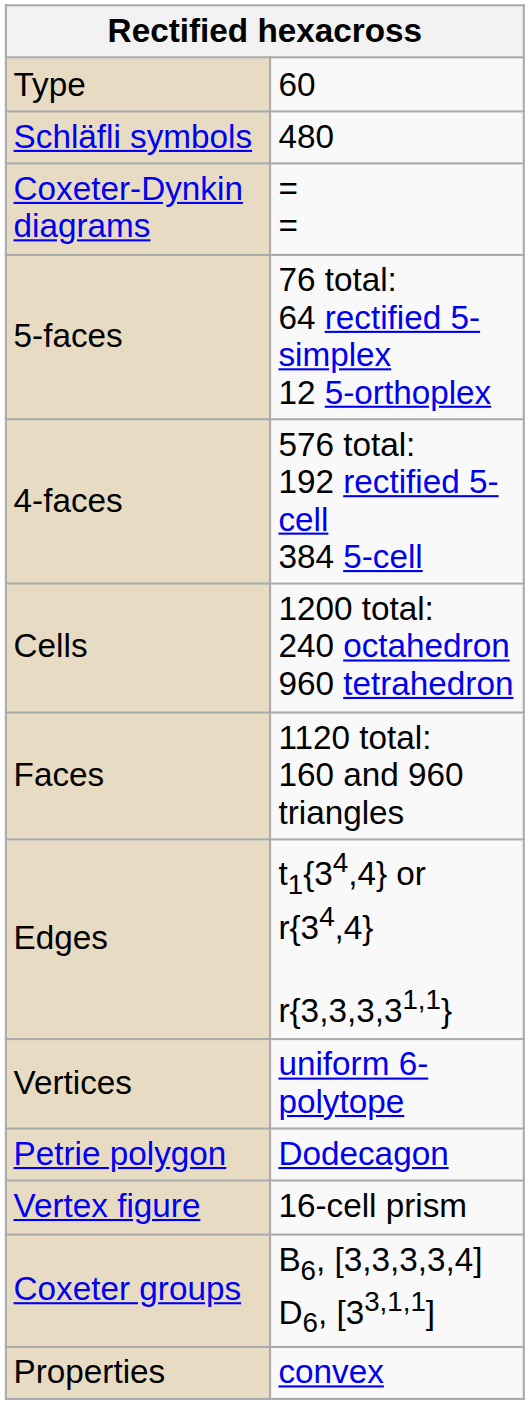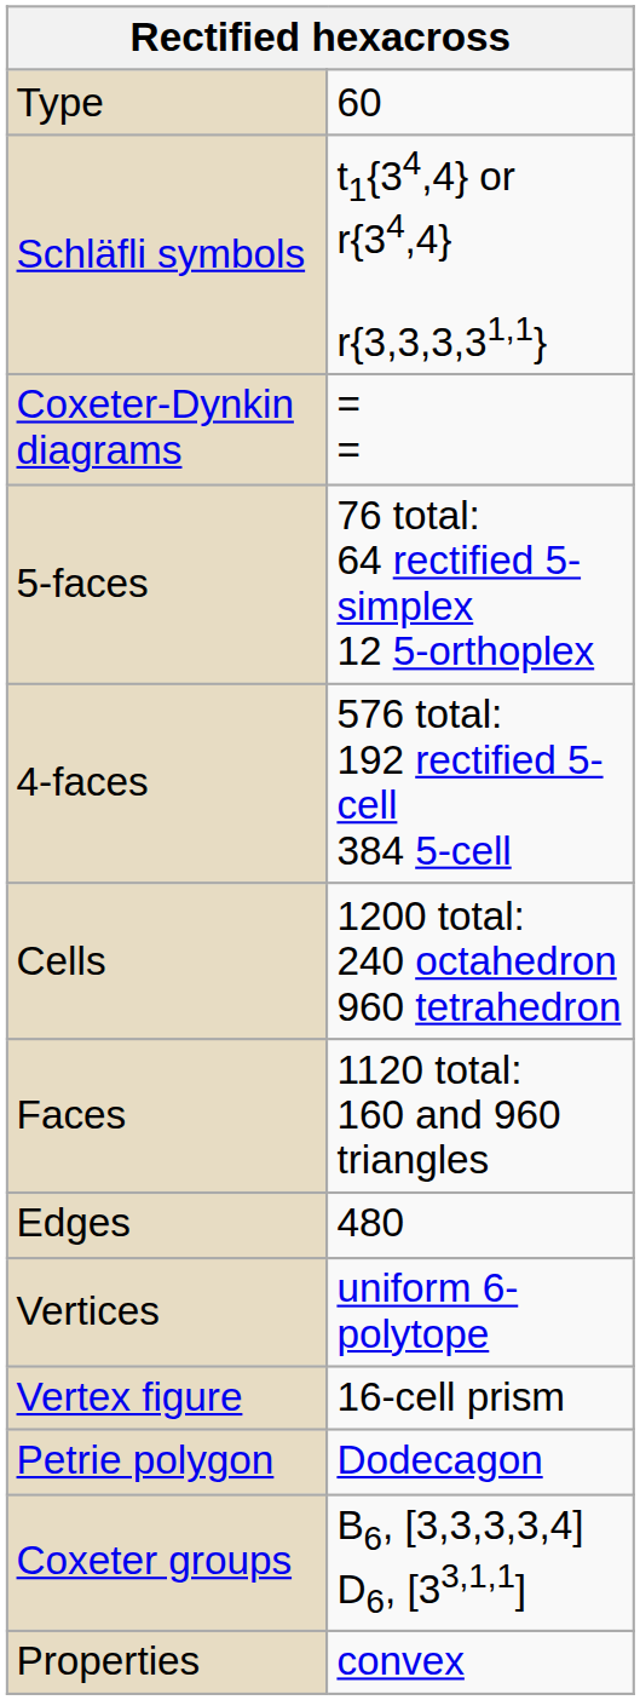Schläfli symbols | column 2: 480 -> t1{34,4} or r{34,4} r{3,3,3,31,1}
Edges | column 2: t1{34,4} or r{34,4} r{3,3,3,31,1} -> 480
rows swapped: Vertex figure <-> Petrie polygon
